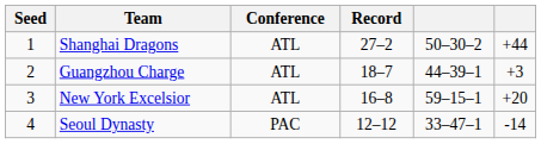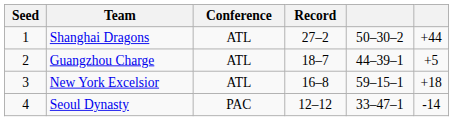Guangzhou Charge | column 6: +3 -> +5
New York Excelsior | column 6: +20 -> +18
